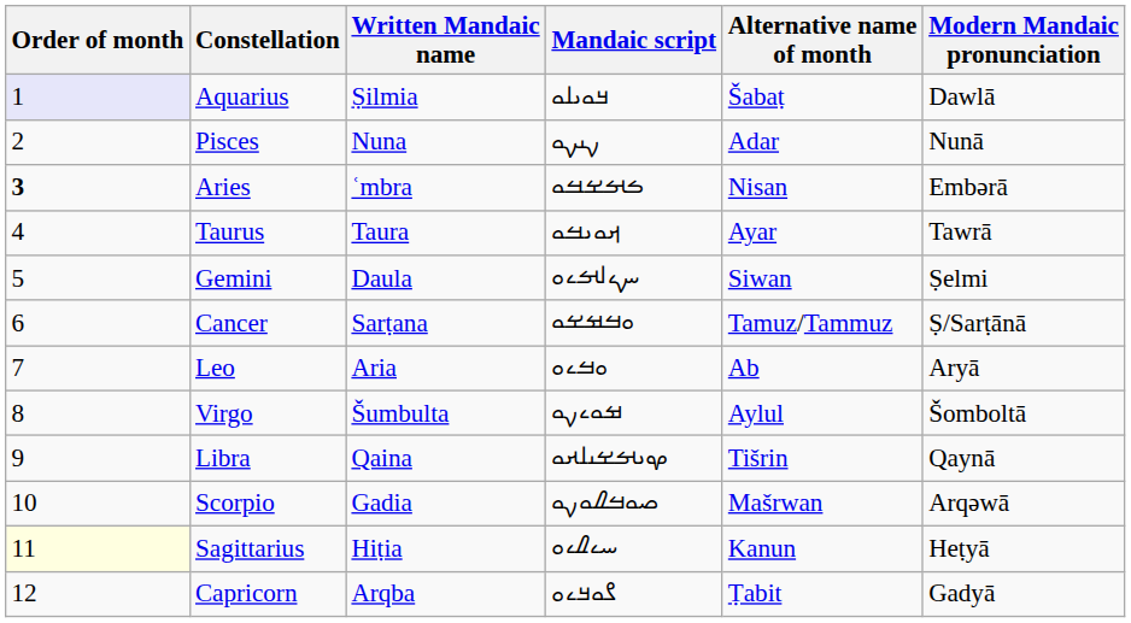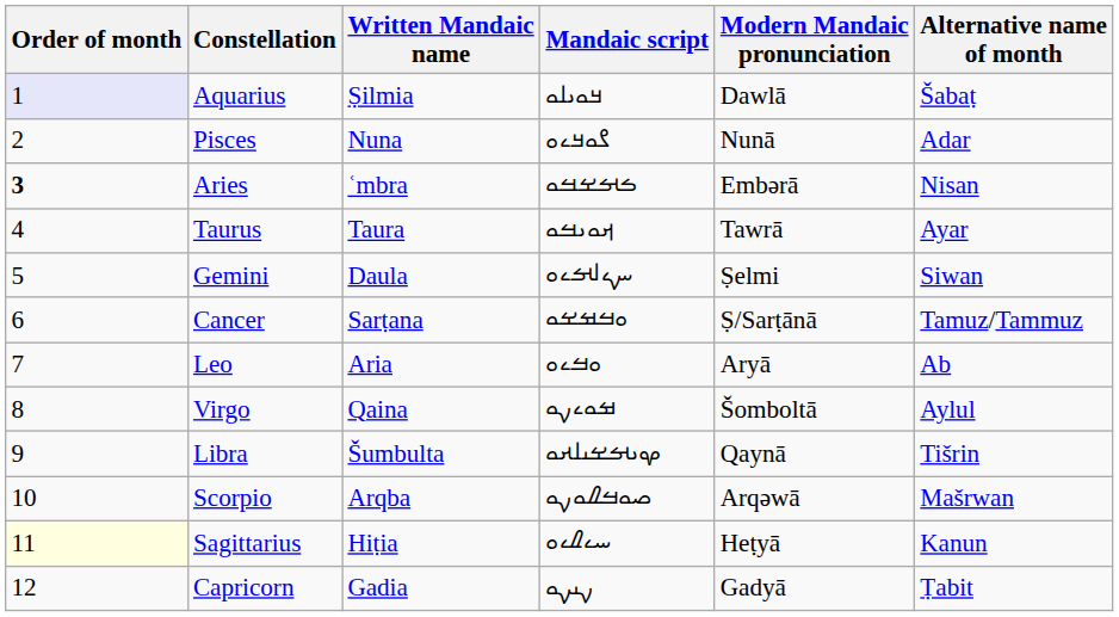columns swapped: Modern Mandaic pronunciation <-> Alternative name of month
Pisces | Mandaic script: ࡍࡅࡍࡀ -> ࡂࡀࡃࡉࡀ
Virgo | Written Mandaic name: Šumbulta -> Qaina
Libra | Written Mandaic name: Qaina -> Šumbulta
Scorpio | Written Mandaic name: Gadia -> Arqba
Capricorn | Written Mandaic name: Arqba -> Gadia
Capricorn | Mandaic script: ࡂࡀࡃࡉࡀ -> ࡍࡅࡍࡀ
